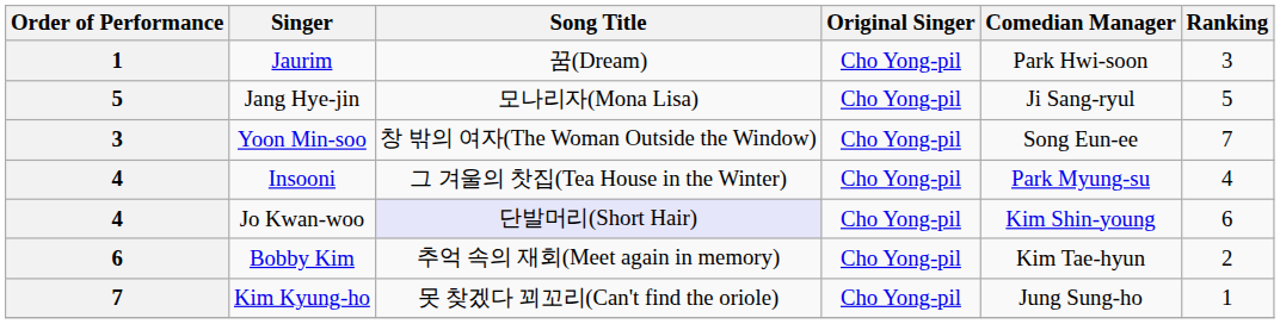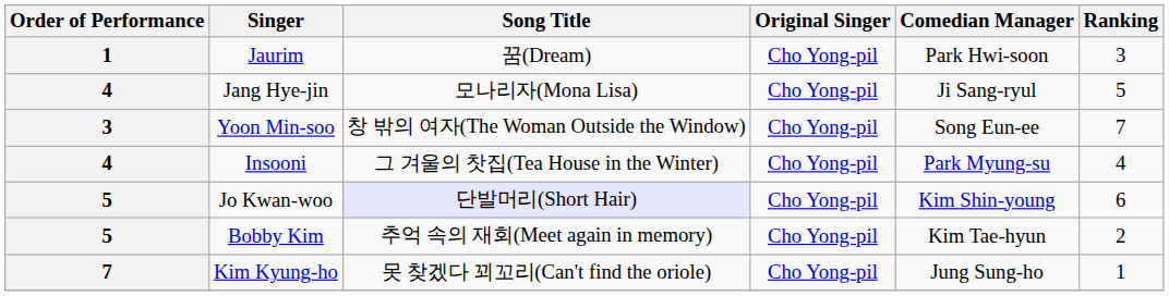Jang Hye-jin | Order of Performance: 5 -> 4
Jo Kwan-woo | Order of Performance: 4 -> 5
Bobby Kim | Order of Performance: 6 -> 5
